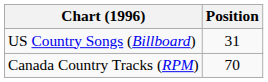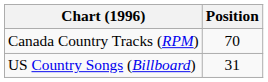rows swapped: Canada Country Tracks (RPM) <-> US Country Songs (Billboard)
